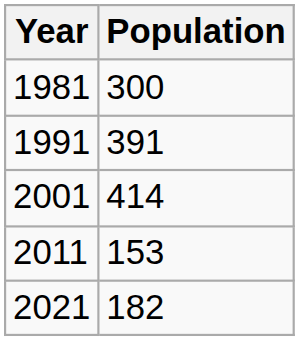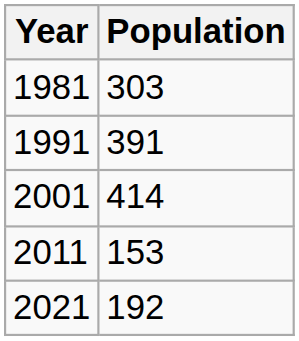1981 | Population: 300 -> 303
2021 | Population: 182 -> 192
